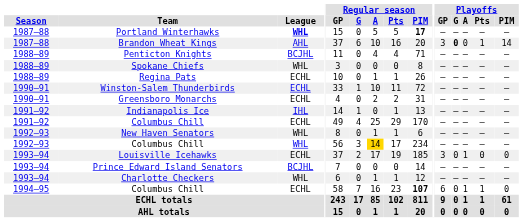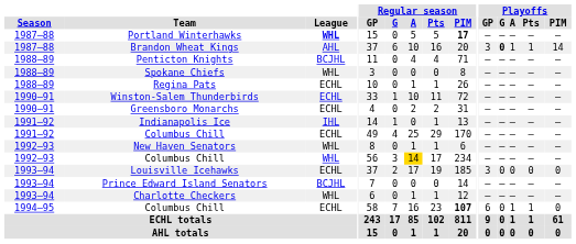Brandon Wheat Kings | Playoffs / A: 0 -> 1
Louisville Icehawks | Playoffs / A: 1 -> 0
